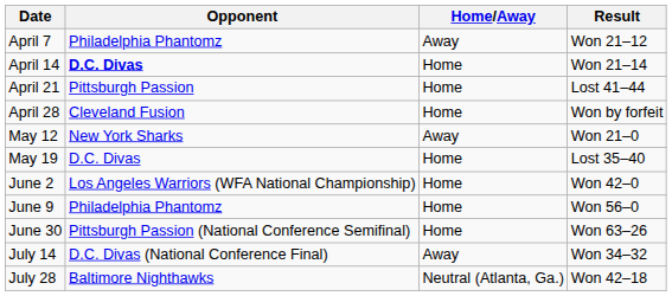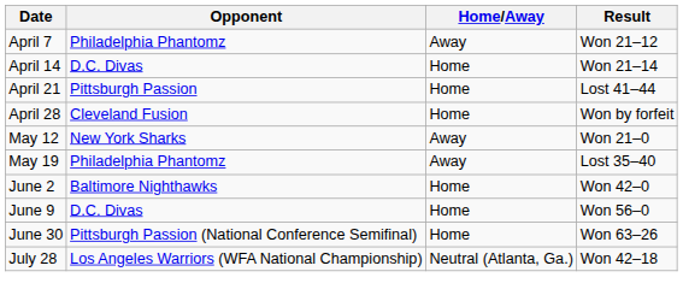April 14 | Opponent: bold -> normal
May 19 | Opponent: D.C. Divas -> Philadelphia Phantomz
May 19 | Home/Away: Home -> Away
June 2 | Opponent: Los Angeles Warriors (WFA National Championship) -> Baltimore Nighthawks
June 9 | Opponent: Philadelphia Phantomz -> D.C. Divas
- row: July 14 | D.C. Divas (National Conference Final) | Away | Won 34–32
July 28 | Opponent: Baltimore Nighthawks -> Los Angeles Warriors (WFA National Championship)
